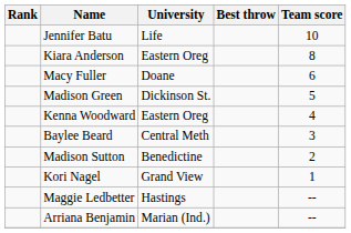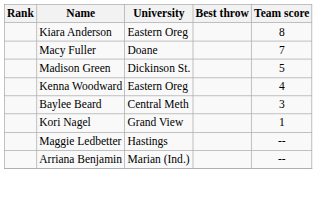- row: Jennifer Batu | Life | 10
Macy Fuller | Team score: 6 -> 7
- row: Madison Sutton | Benedictine | 2
